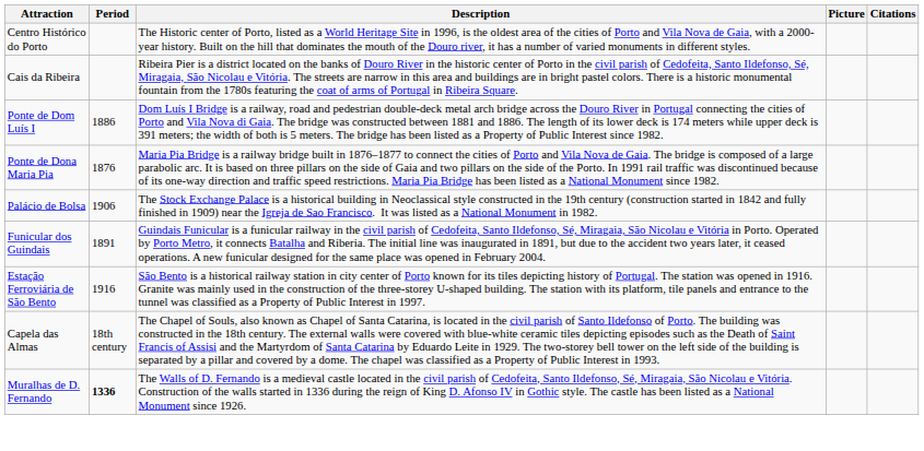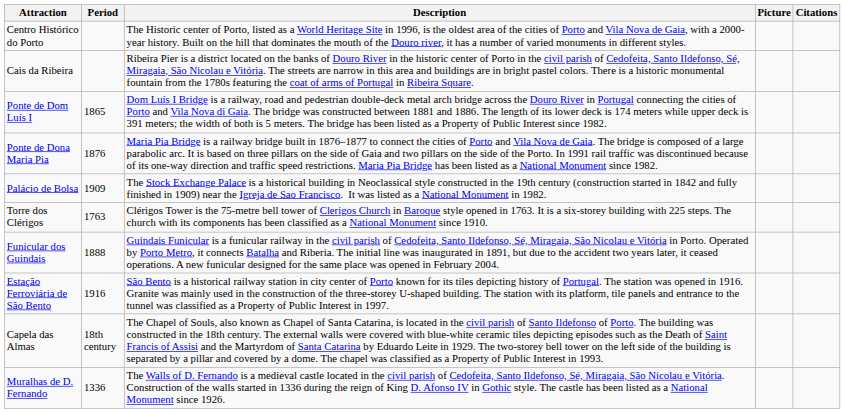Ponte de Dom Luís I | Period: 1886 -> 1865
Palácio de Bolsa | Period: 1906 -> 1909
+ row: Torre dos Clérigos | 1763 | Clérigos Tower is the 75-metre bell tower of Clerigos Church in Baroque style opened in 1763. It is a six-storey building with 225 steps. The church with its components has been classified as a National Monument since 1910.
Funicular dos Guindais | Period: 1891 -> 1888
Muralhas de D. Fernando | Period: bold -> normal
